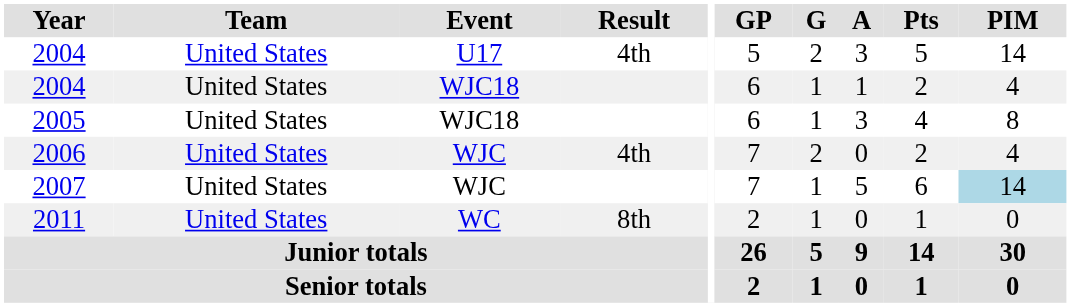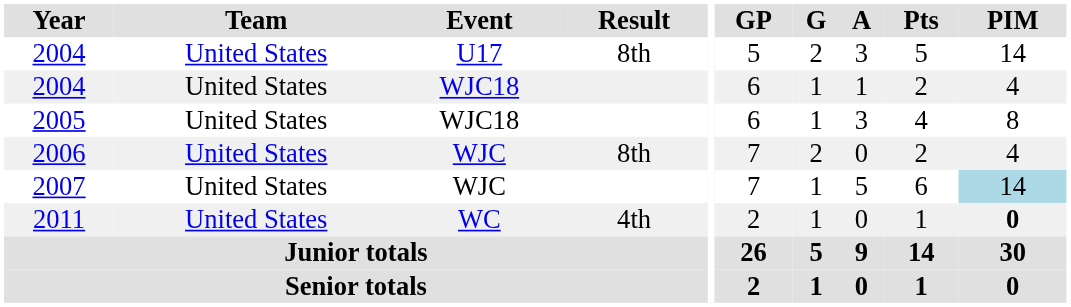2004 / U17 | Result: 4th -> 8th
2006 | Result: 4th -> 8th
2011 | Result: 8th -> 4th
2011 | PIM: normal -> bold
